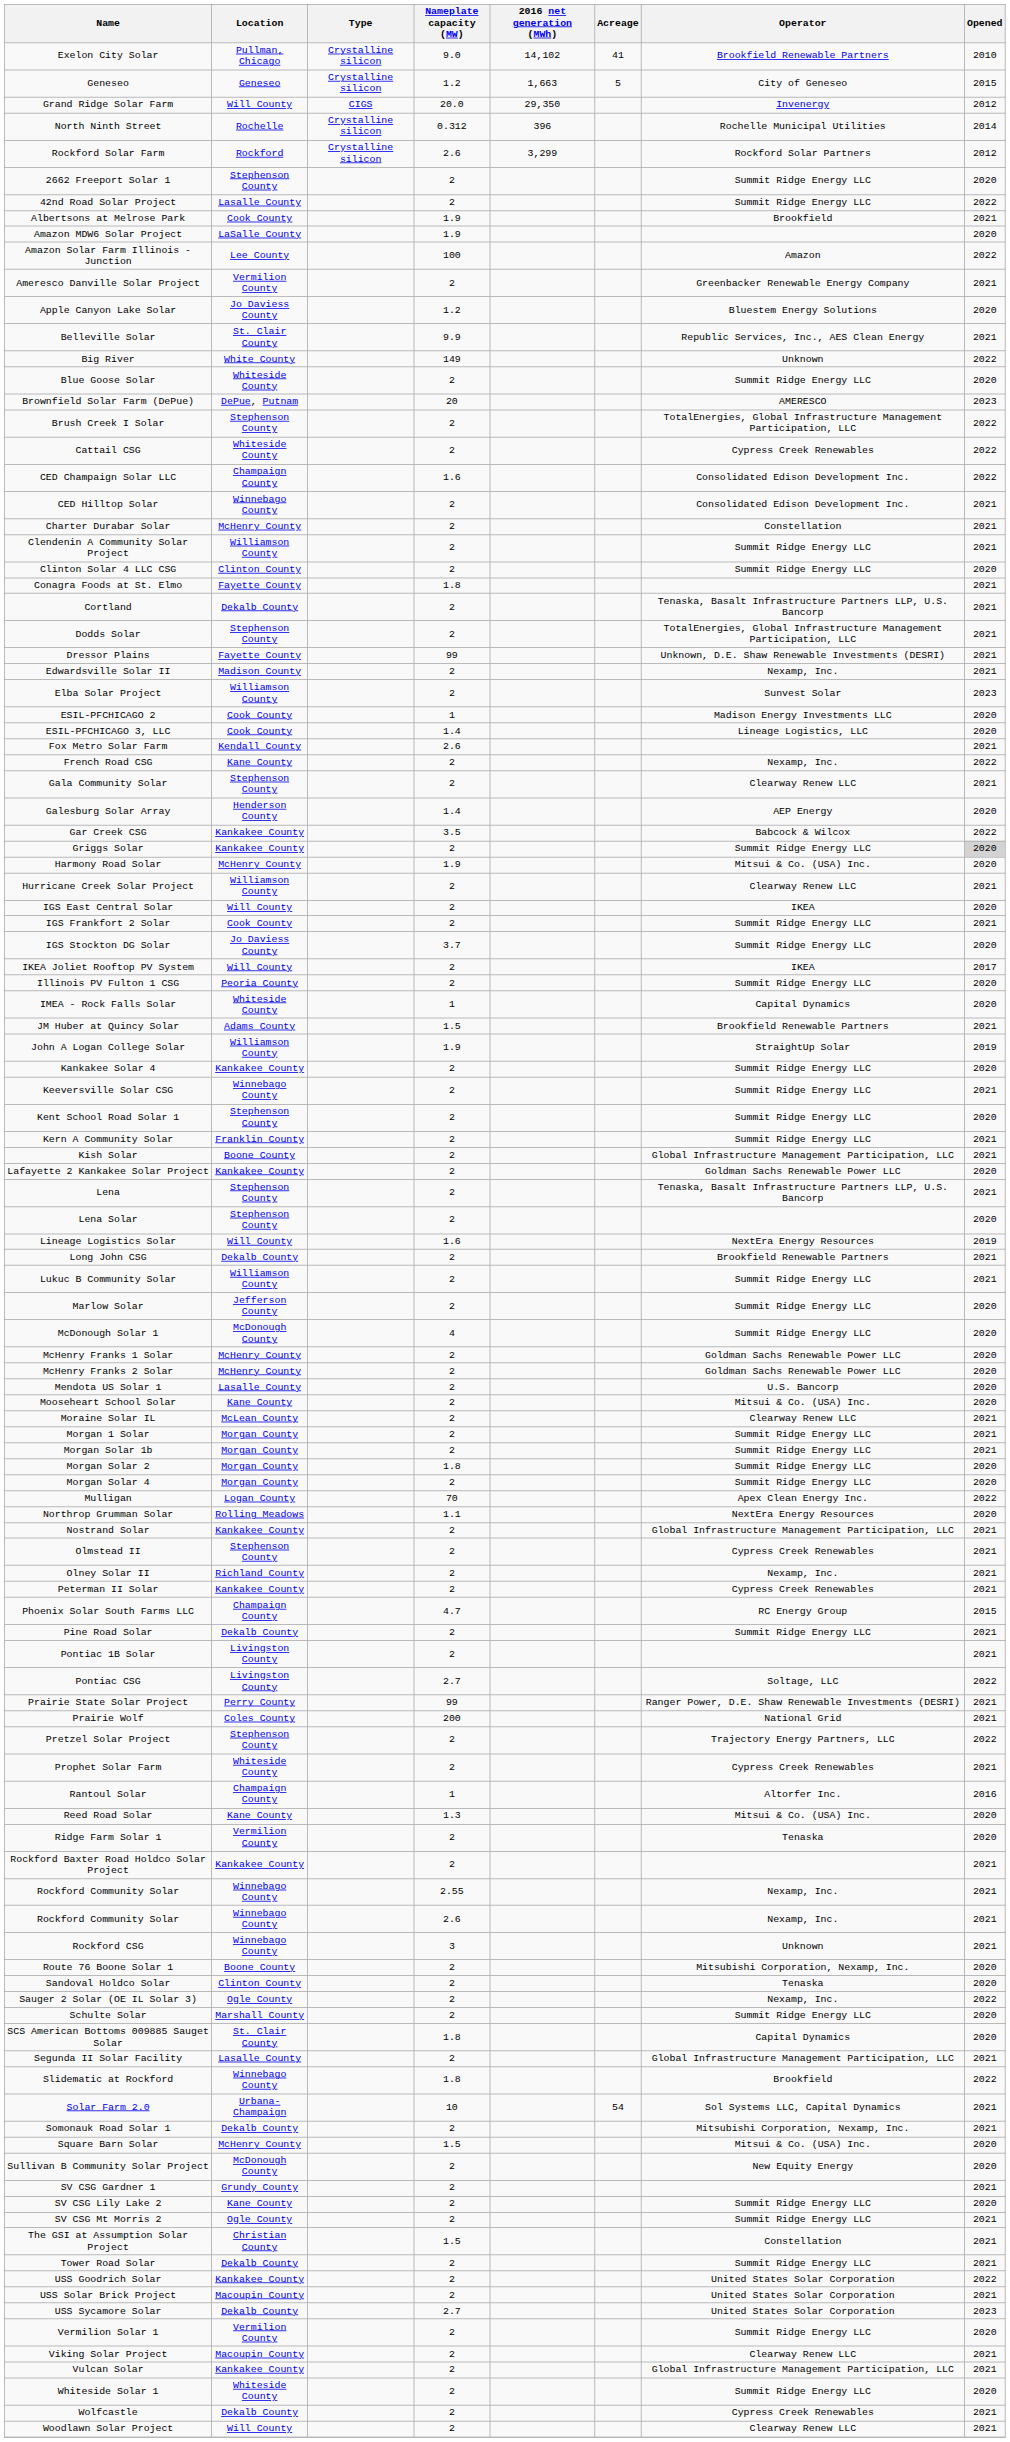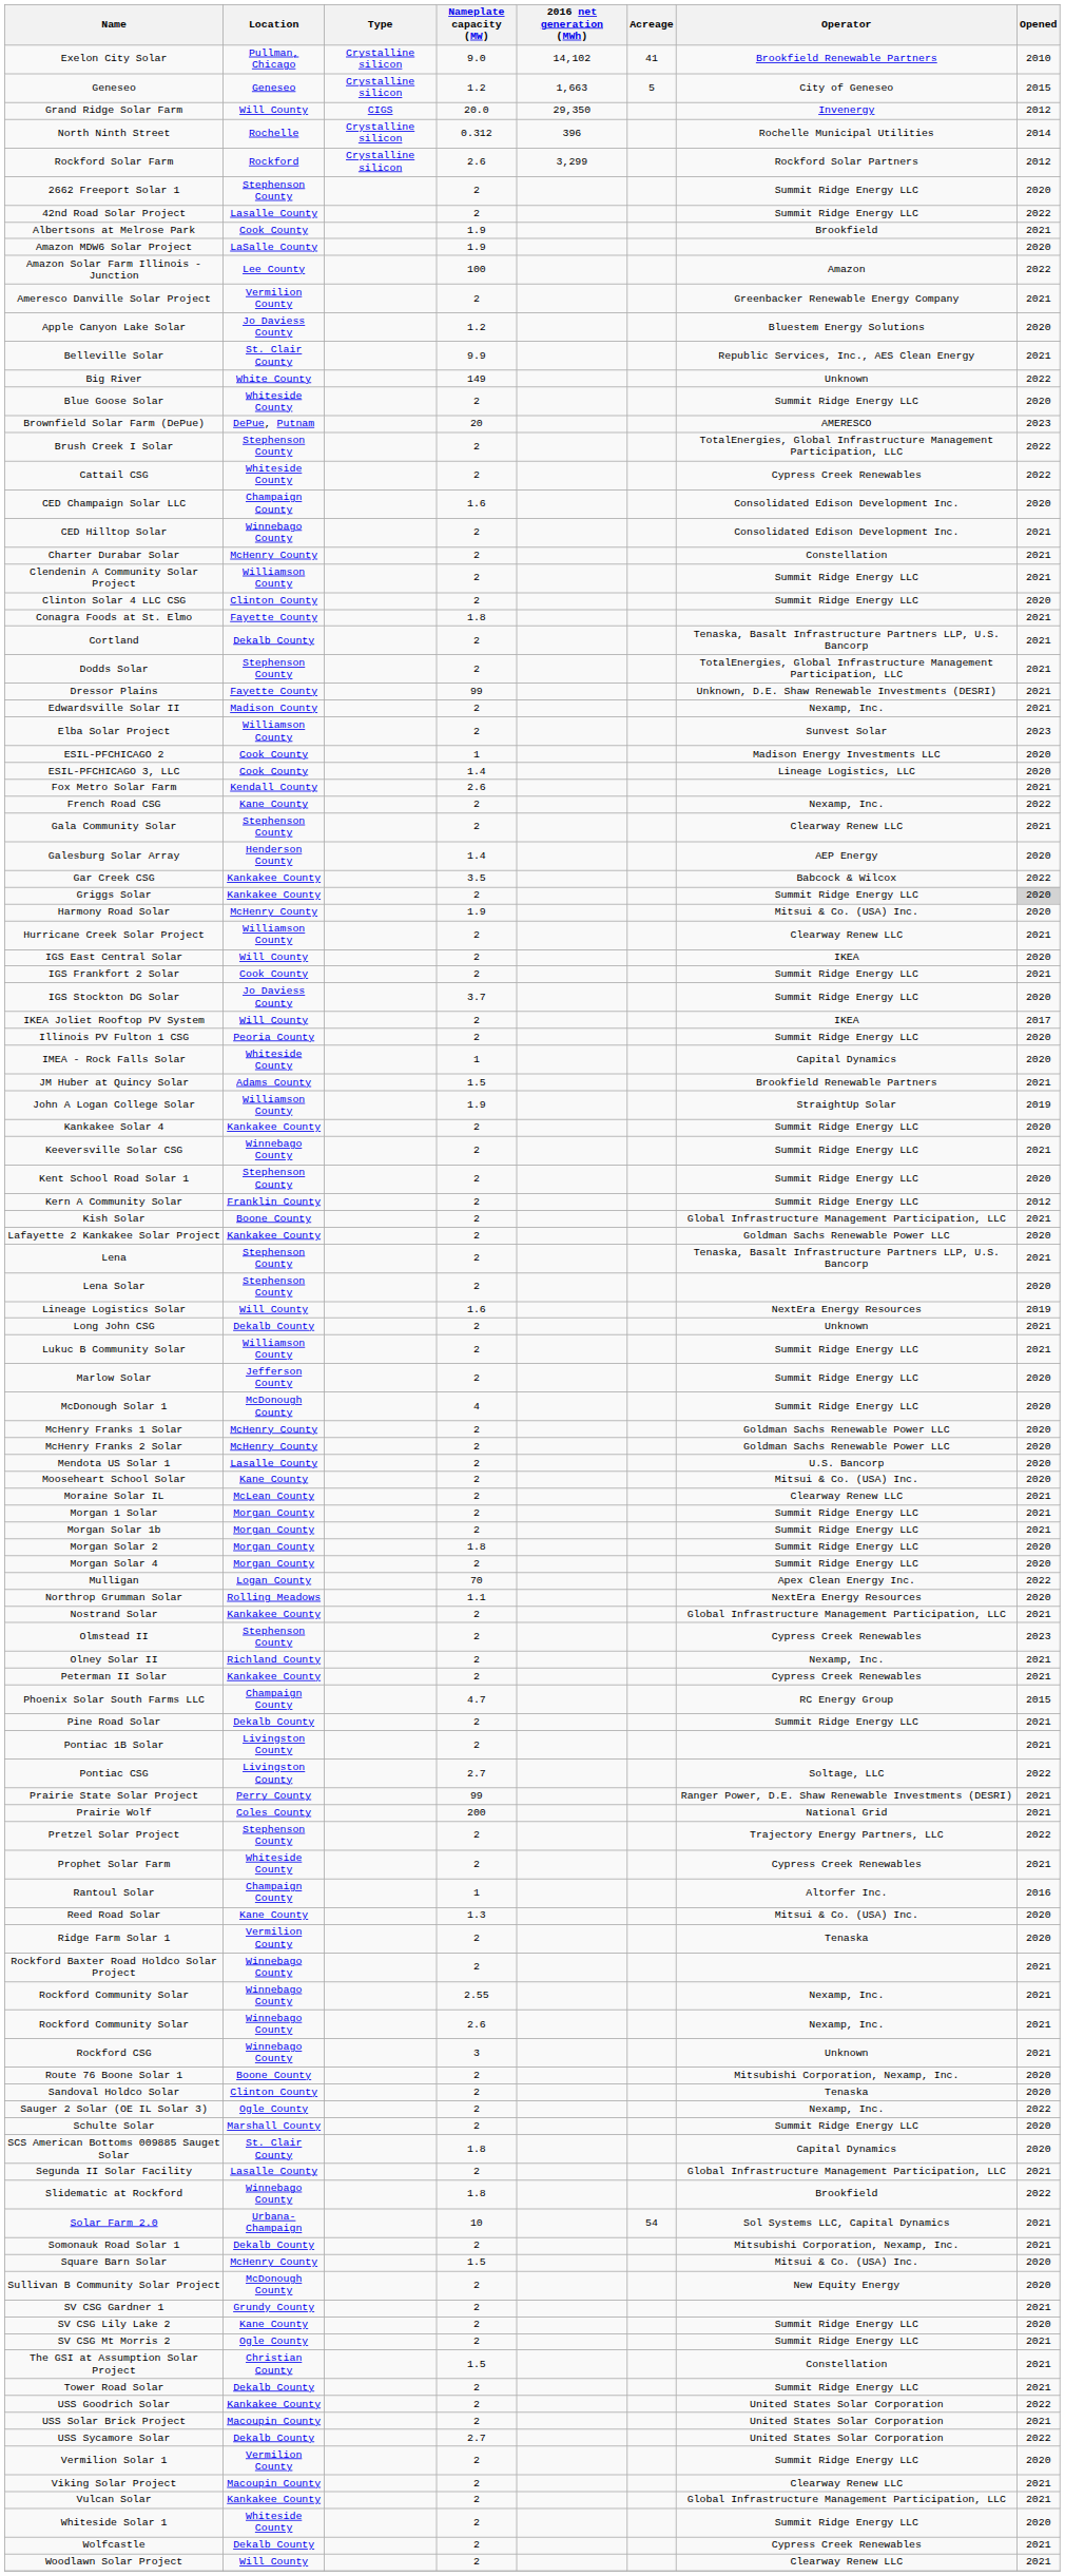CED Champaign Solar LLC | Opened: 2022 -> 2020
Kern A Community Solar | Opened: 2021 -> 2012
Long John CSG | Operator: Brookfield Renewable Partners -> Unknown
Olmstead II | Opened: 2021 -> 2023
Rockford Baxter Road Holdco Solar Project | Location: Kankakee County -> Winnebago County
USS Sycamore Solar | Opened: 2023 -> 2022
